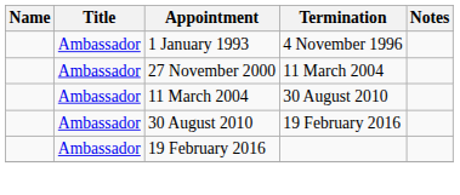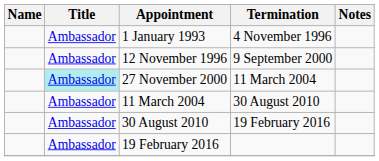+ row: Ambassador | 12 November 1996 | 9 September 2000
27 November 2000 | Title: no background -> paleturquoise background
